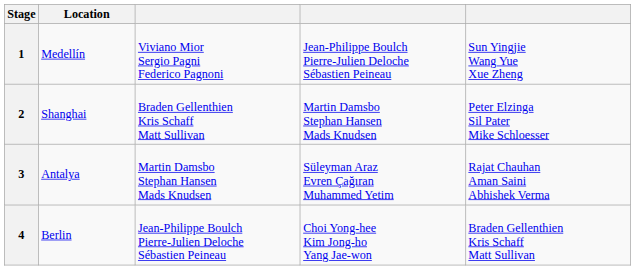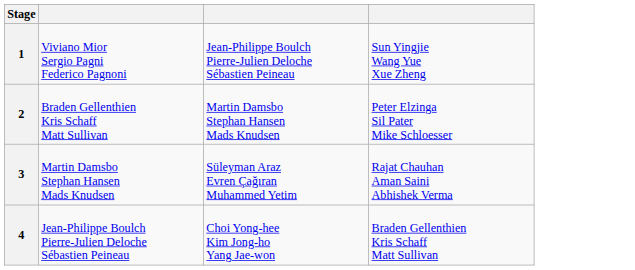- column: Location | Medellín | Shanghai | Antalya | Berlin
